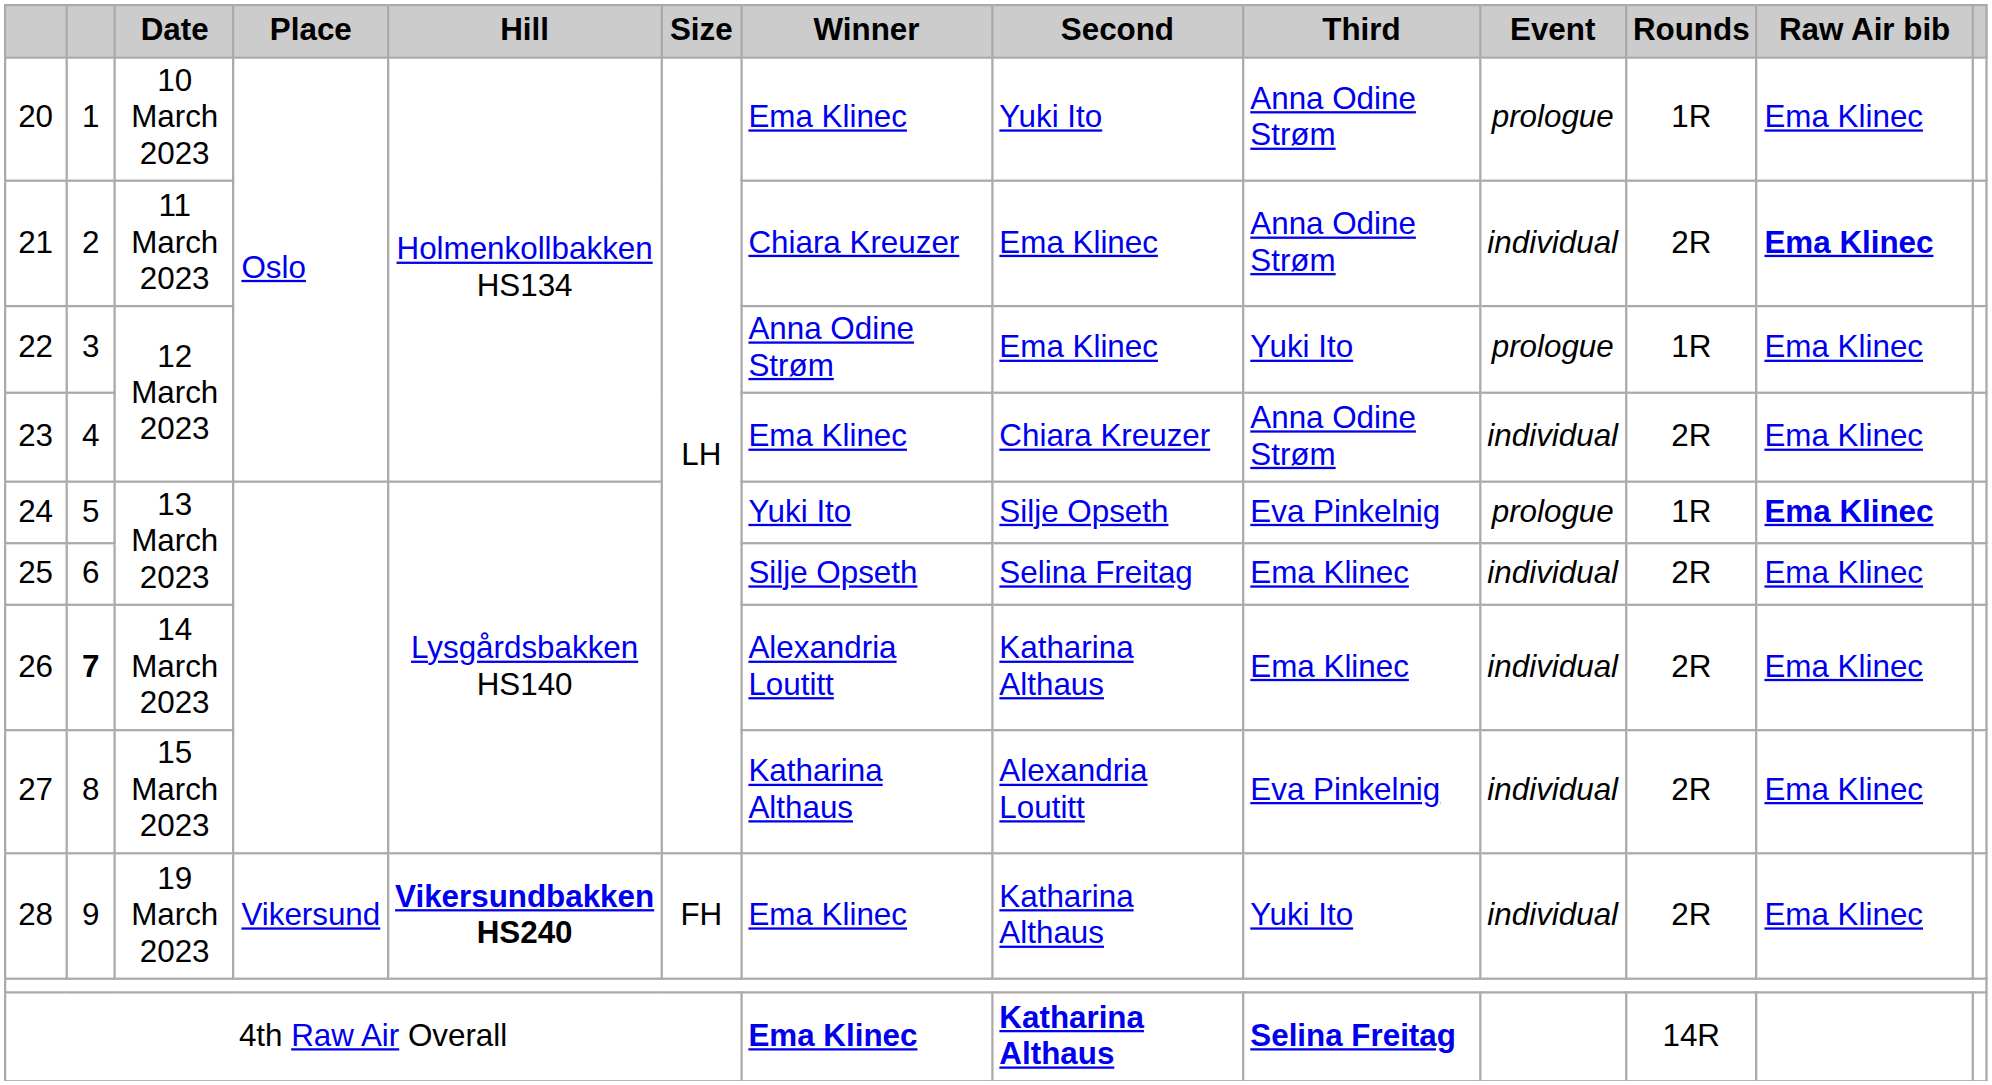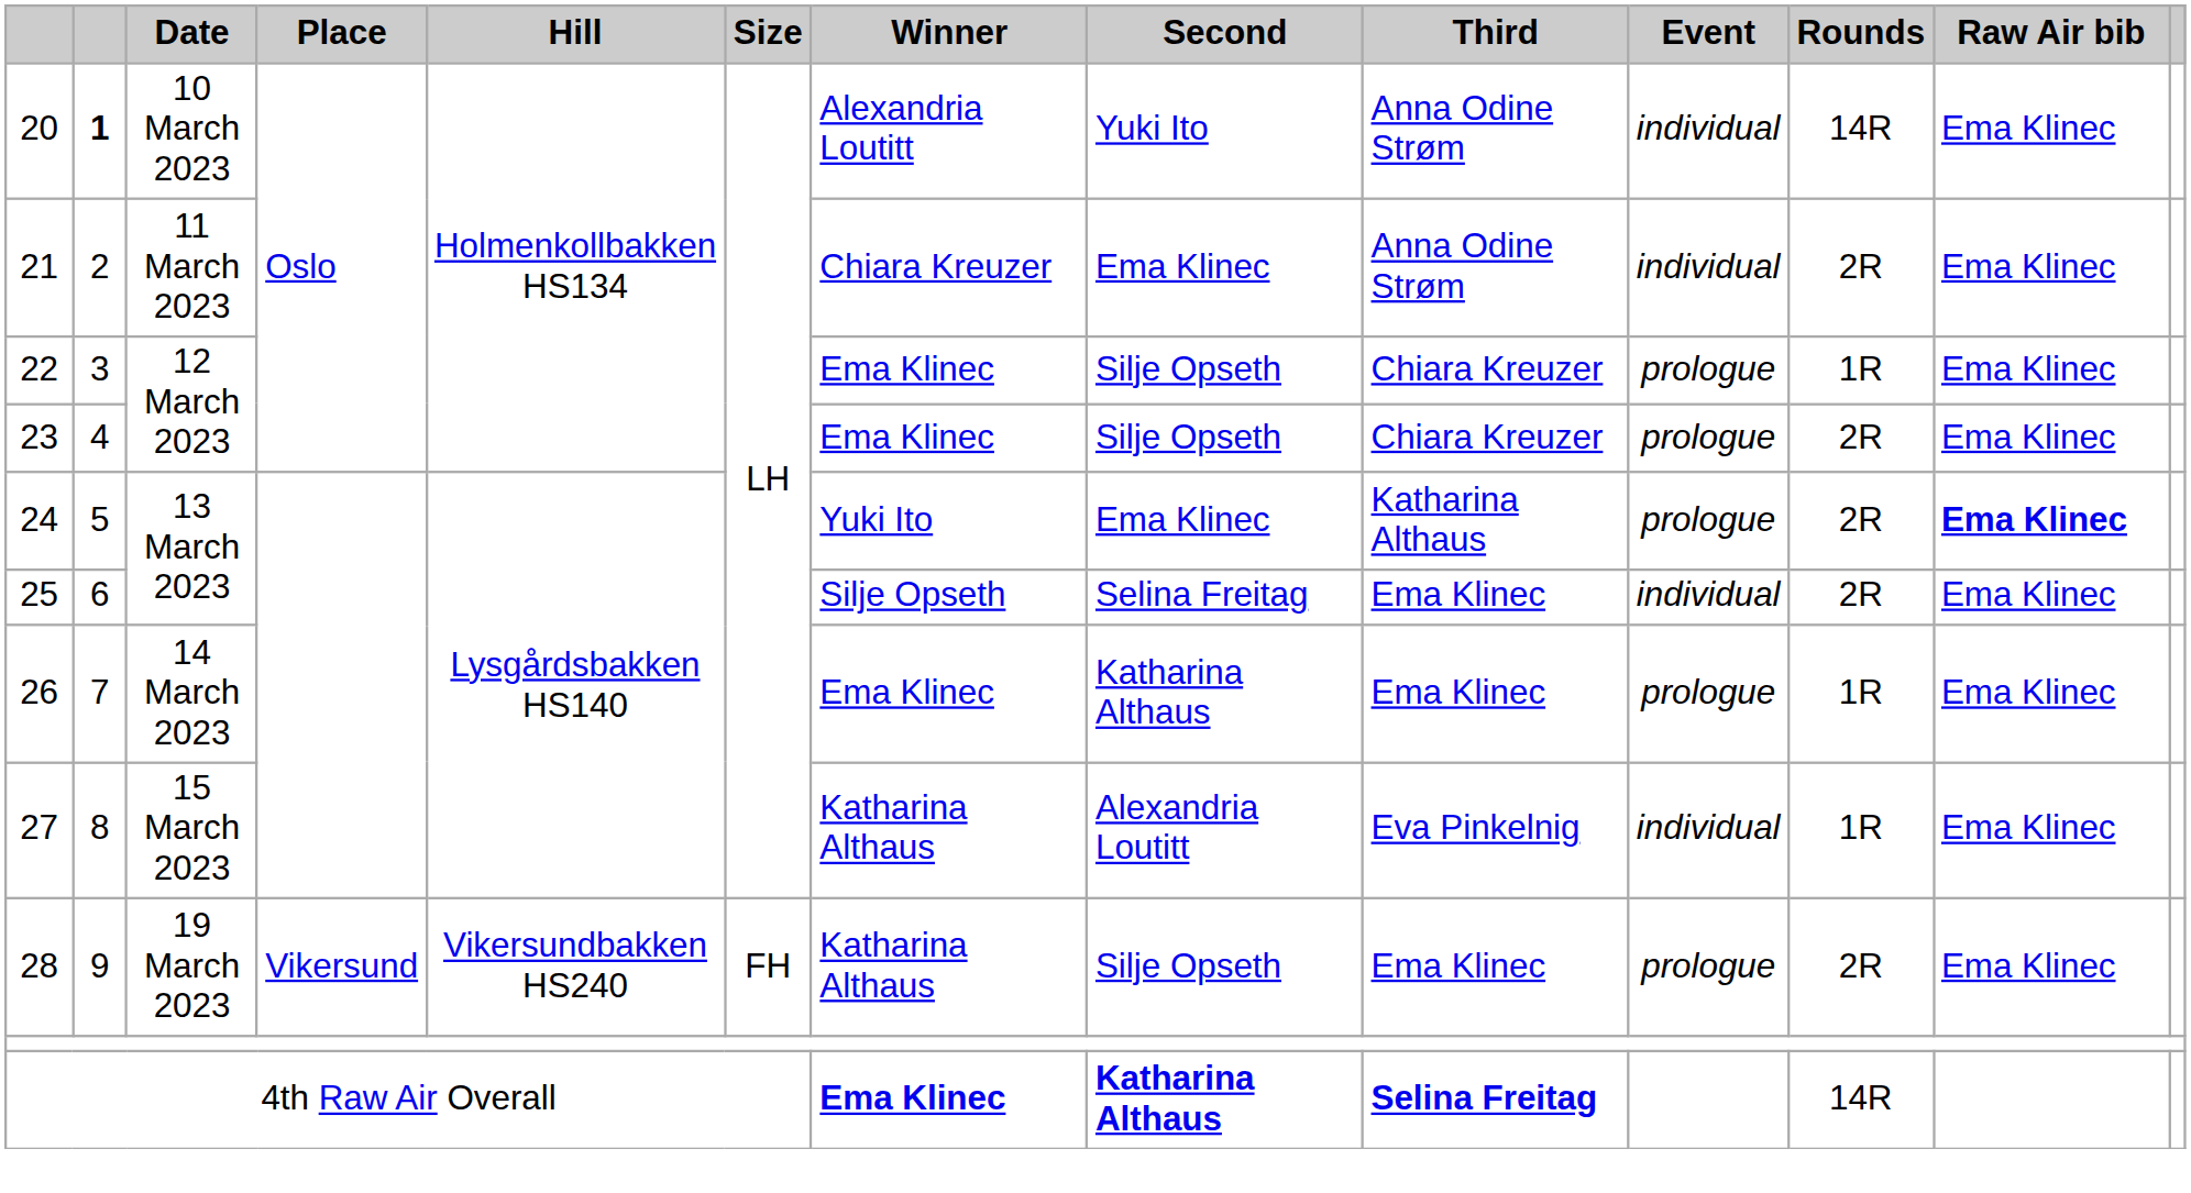20 | column 2: normal -> bold
20 | Winner: Ema Klinec -> Alexandria Loutitt
20 | Event: prologue -> individual
20 | Rounds: 1R -> 14R
21 | Raw Air bib: bold -> normal
22 | Winner: Anna Odine Strøm -> Ema Klinec
22 | Second: Ema Klinec -> Silje Opseth
22 | Third: Yuki Ito -> Chiara Kreuzer
23 | Second: Chiara Kreuzer -> Silje Opseth
23 | Third: Anna Odine Strøm -> Chiara Kreuzer
23 | Event: individual -> prologue
24 | Second: Silje Opseth -> Ema Klinec
24 | Third: Eva Pinkelnig -> Katharina Althaus
24 | Rounds: 1R -> 2R
26 | column 2: bold -> normal
26 | Winner: Alexandria Loutitt -> Ema Klinec
26 | Event: individual -> prologue
26 | Rounds: 2R -> 1R
27 | Rounds: 2R -> 1R
28 | Hill: bold -> normal
28 | Winner: Ema Klinec -> Katharina Althaus
28 | Second: Katharina Althaus -> Silje Opseth
28 | Third: Yuki Ito -> Ema Klinec
28 | Event: individual -> prologue
